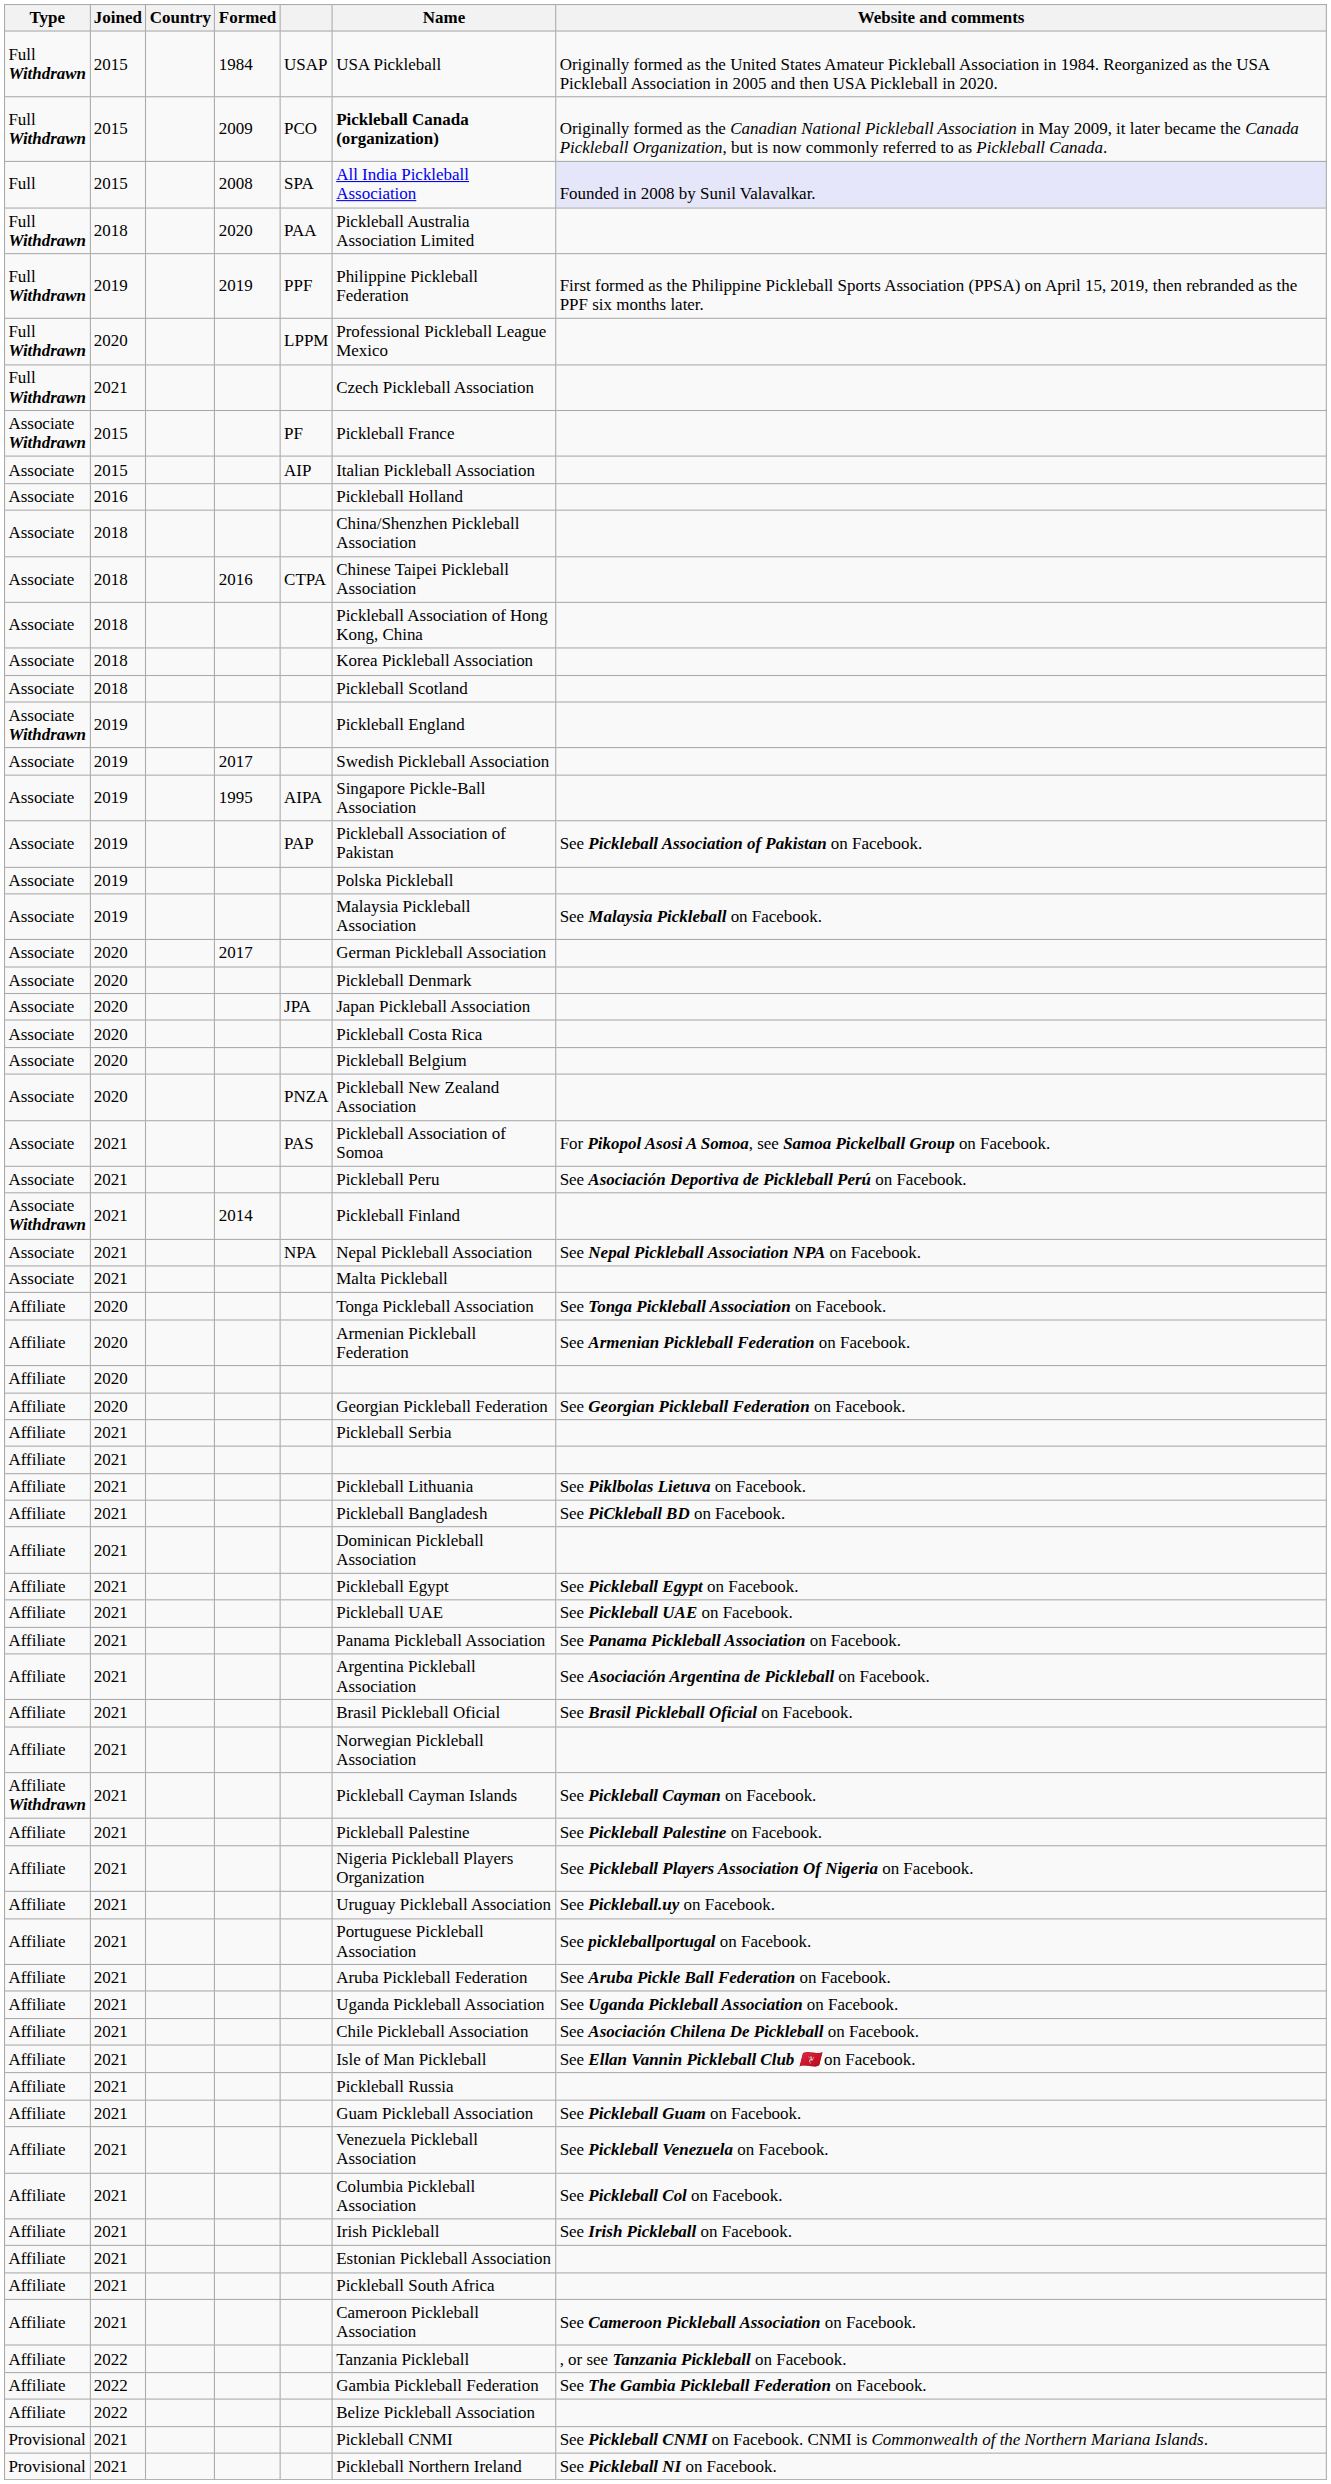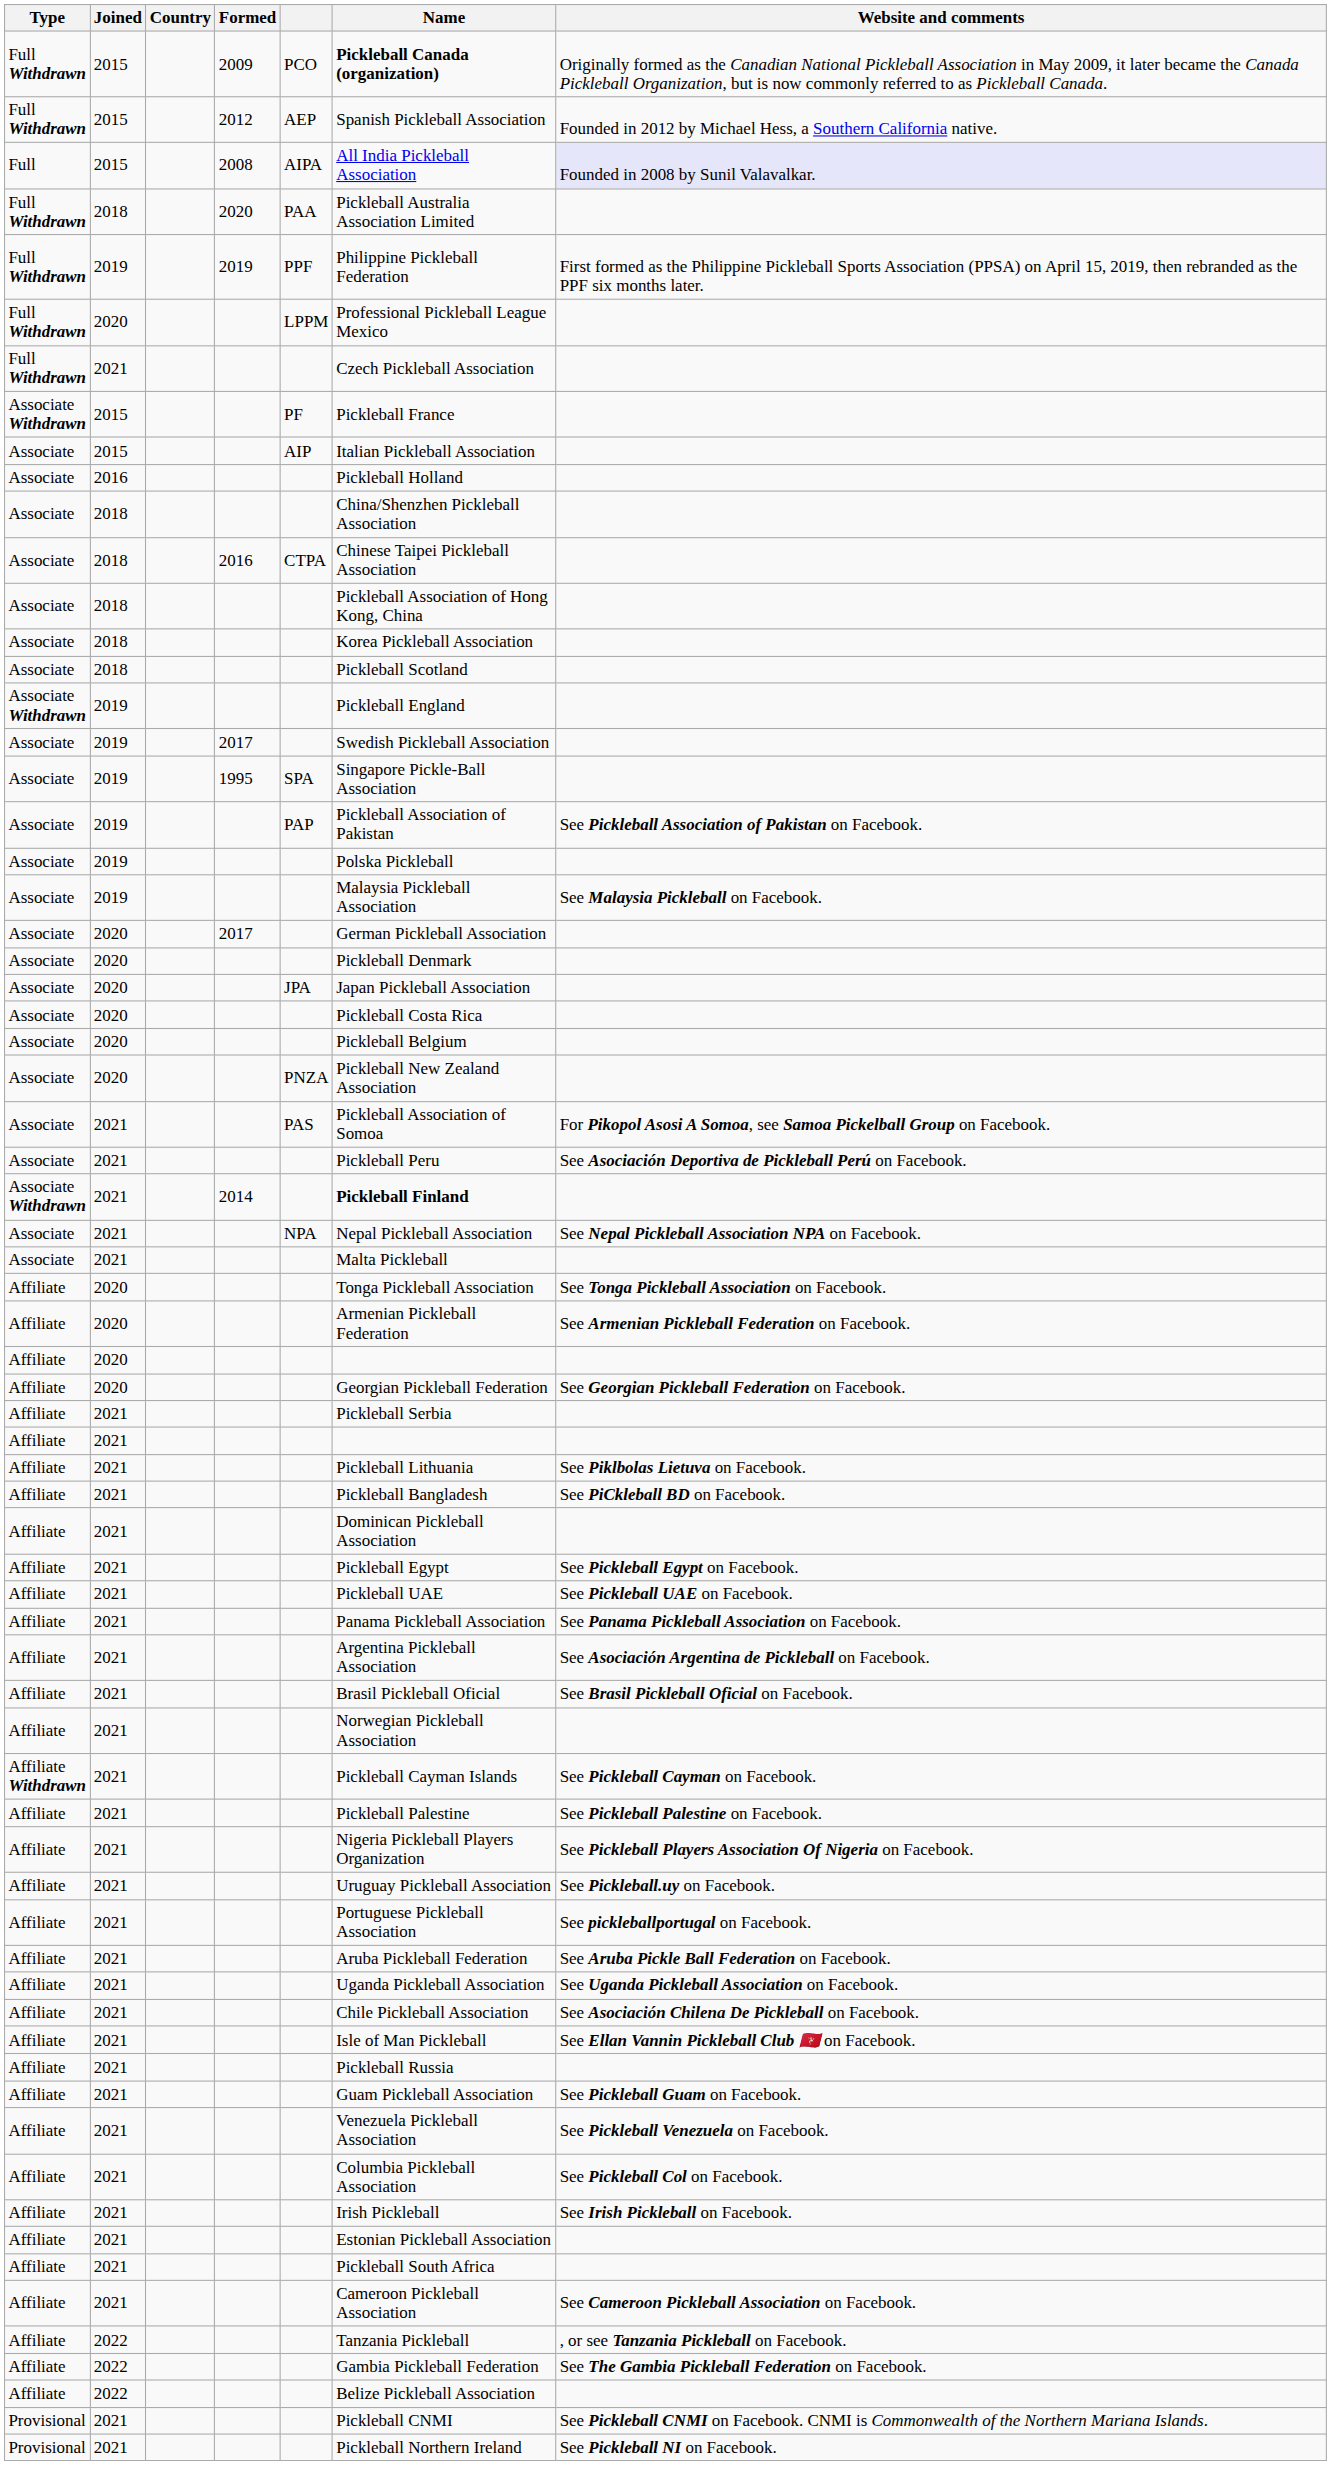- row: Full Withdrawn | 2015 | 1984 | USAP | USA Pickleball | Originally formed as the United States Amateur Pickleball Association in 1984. Reorganized as the USA Pickleball Association in 2005 and then USA Pickleball in 2020.
+ row: Full Withdrawn | 2015 | 2012 | AEP | Spanish Pickleball Association | Founded in 2012 by Michael Hess, a Southern California native.
2008 | column 5: SPA -> AIPA
1995 | column 5: AIPA -> SPA
2014 | Name: normal -> bold
